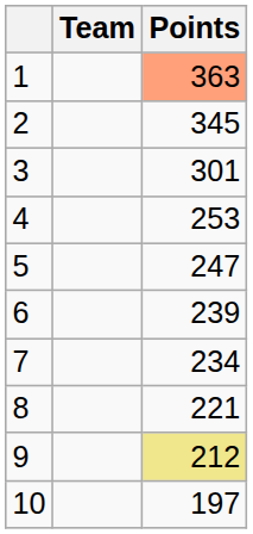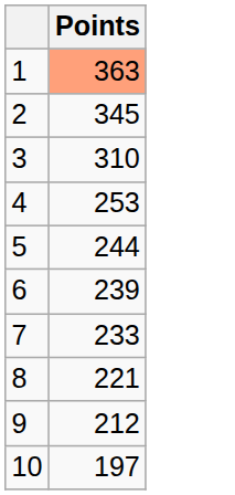- column: Team
3 | Points: 301 -> 310
5 | Points: 247 -> 244
7 | Points: 234 -> 233
9 | Points: khaki background -> no background
